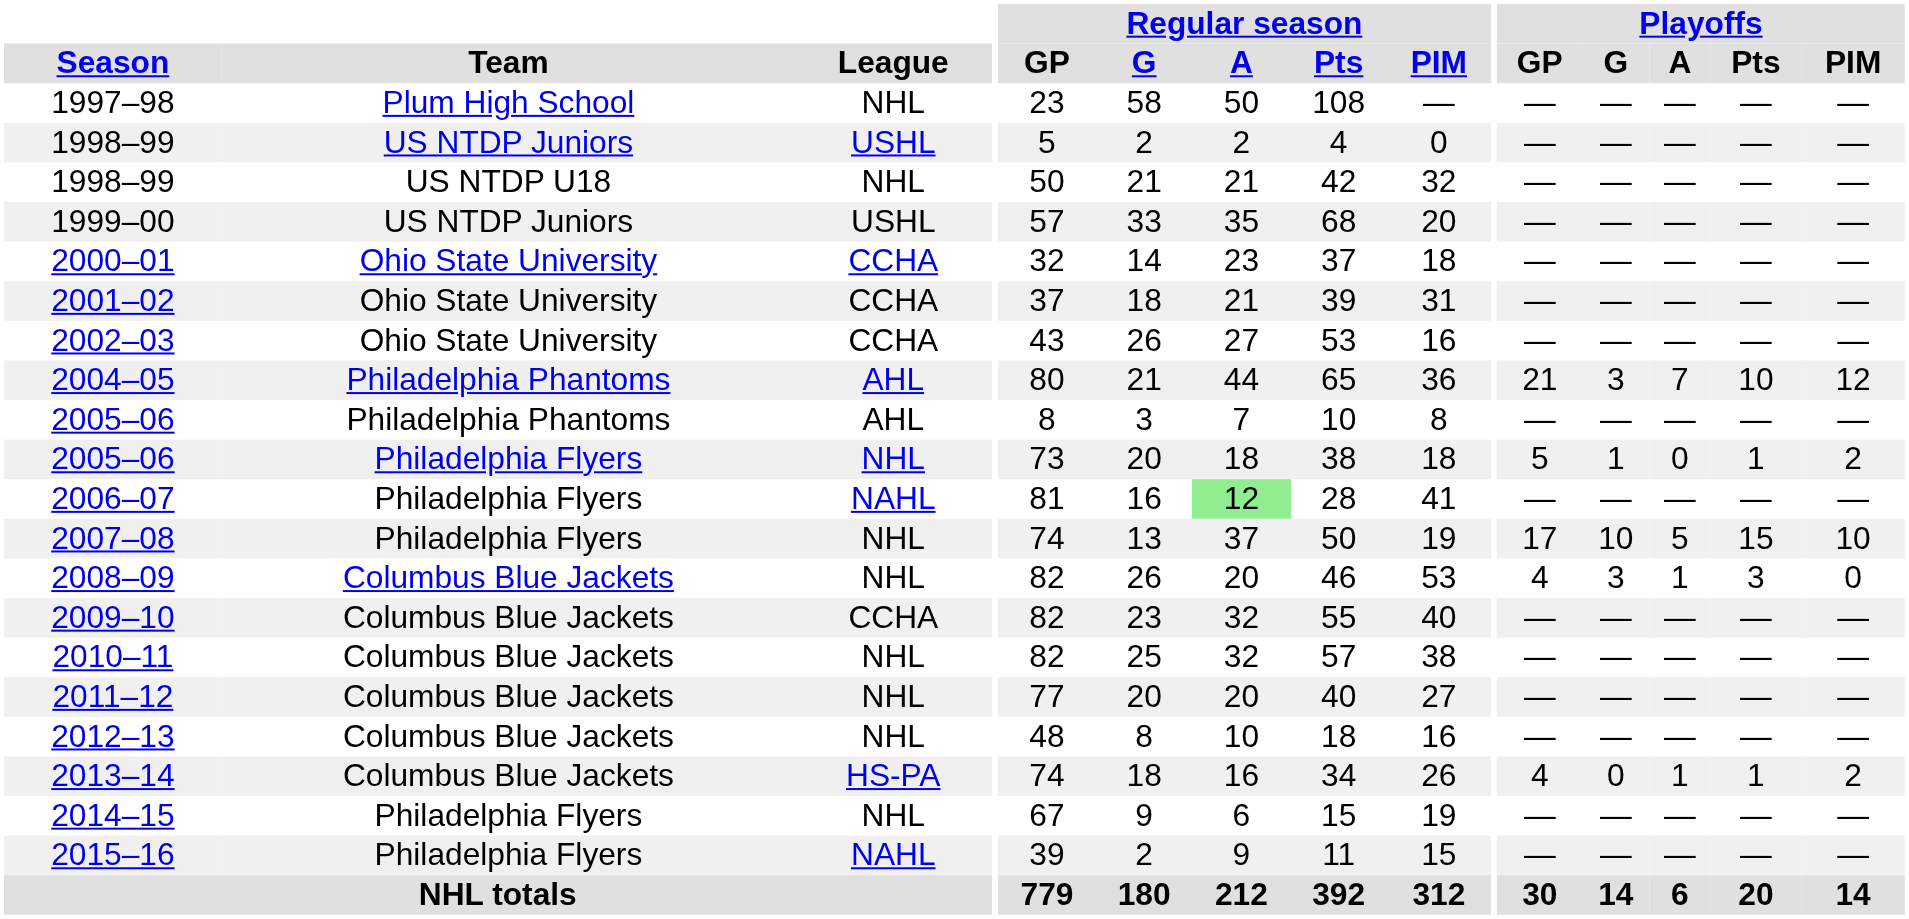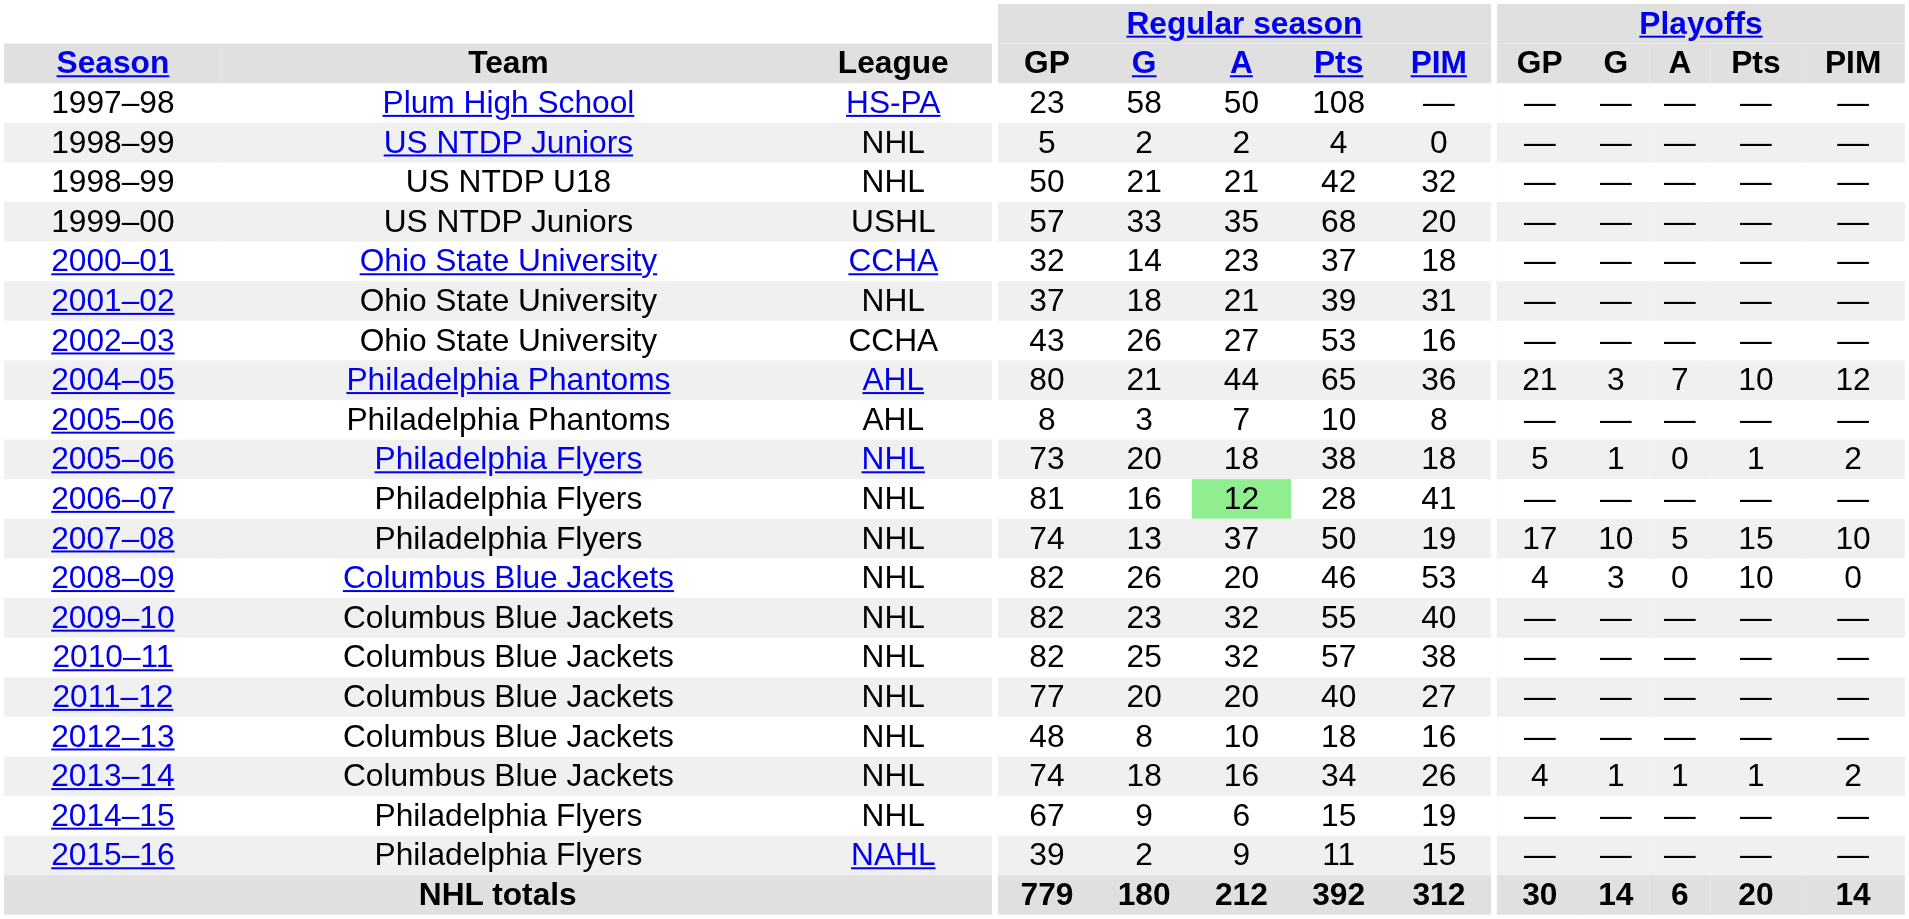1997–98 | League: NHL -> HS-PA
1998–99 / US NTDP Juniors | League: USHL -> NHL
2001–02 | League: CCHA -> NHL
2006–07 | League: NAHL -> NHL
2008–09 | Playoffs / A: 1 -> 0
2008–09 | Playoffs / Pts: 3 -> 10
2009–10 | League: CCHA -> NHL
2013–14 | League: HS-PA -> NHL
2013–14 | Playoffs / G: 0 -> 1
